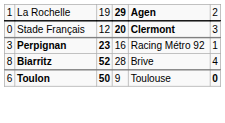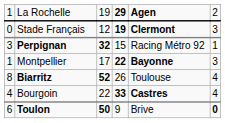Stade Français | column 4: 20 -> 19
Perpignan | column 3: 23 -> 32
Perpignan | column 4: 16 -> 15
+ row: 1 | Montpellier | 17 | 22 | Bayonne | 3
Biarritz | column 4: 28 -> 26
Biarritz | column 5: Brive -> Toulouse
+ row: 4 | Bourgoin | 22 | 33 | Castres | 4
Toulon | column 5: Toulouse -> Brive
